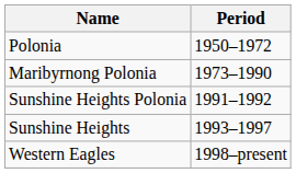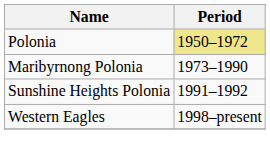Polonia | Period: no background -> khaki background
- row: Sunshine Heights | 1993–1997
